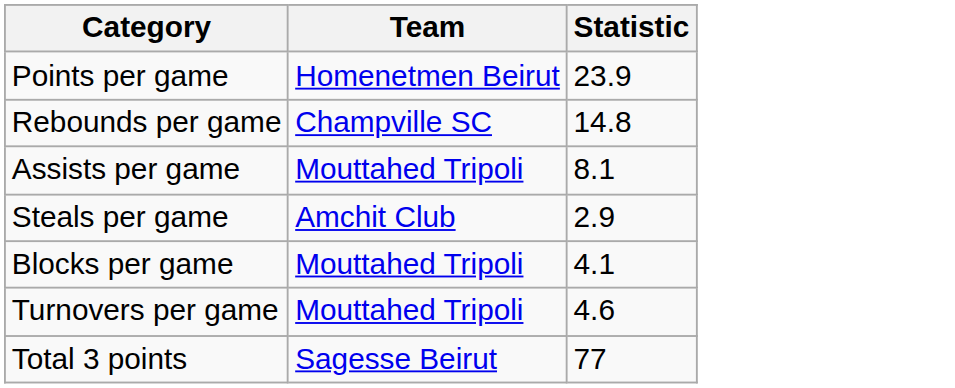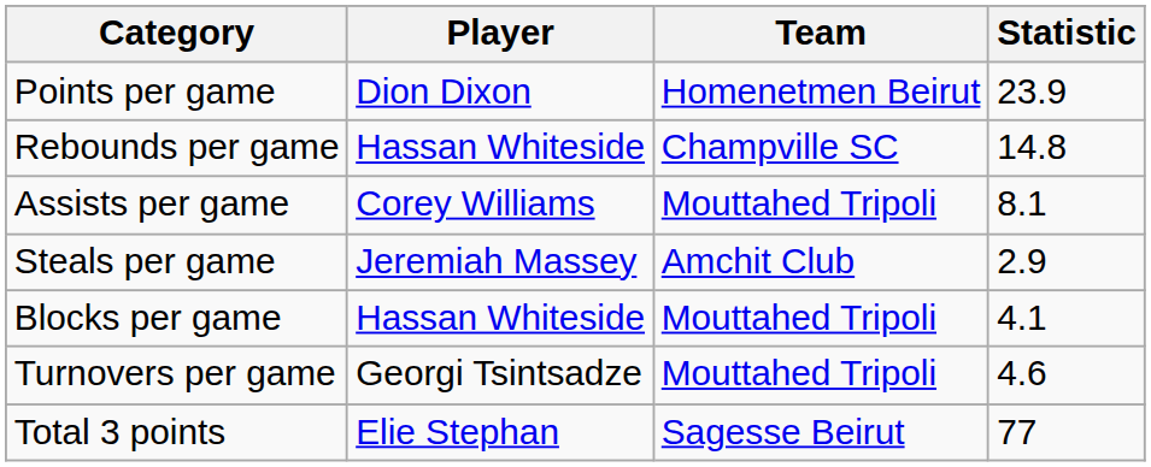+ column: Player | Dion Dixon | Hassan Whiteside | Corey Williams | Jeremiah Massey | Hassan Whiteside | Georgi Tsintsadze | Elie Stephan
